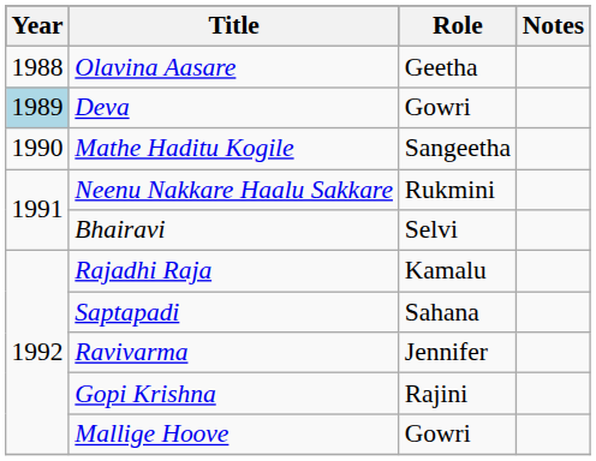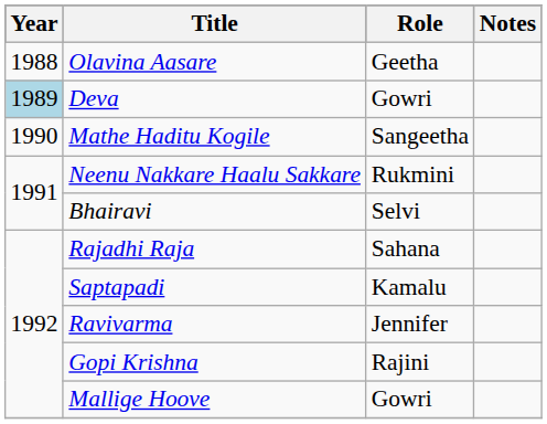Rajadhi Raja | Role: Kamalu -> Sahana
Saptapadi | Role: Sahana -> Kamalu
